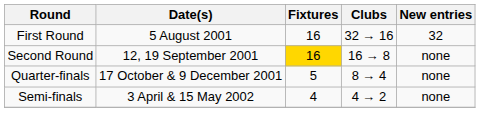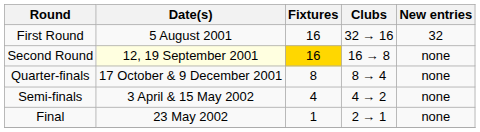Second Round | Date(s): no background -> lightyellow background
Quarter-finals | Fixtures: 5 -> 8
+ row: Final | 23 May 2002 | 1 | 2 → 1 | none
